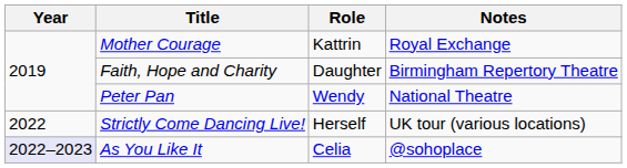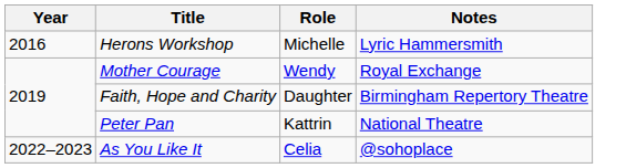+ row: 2016 | Herons Workshop | Michelle | Lyric Hammersmith
Mother Courage | Role: Kattrin -> Wendy
Peter Pan | Role: Wendy -> Kattrin
- row: 2022 | Strictly Come Dancing Live! | Herself | UK tour (various locations)
As You Like It | Year: lavender background -> no background
